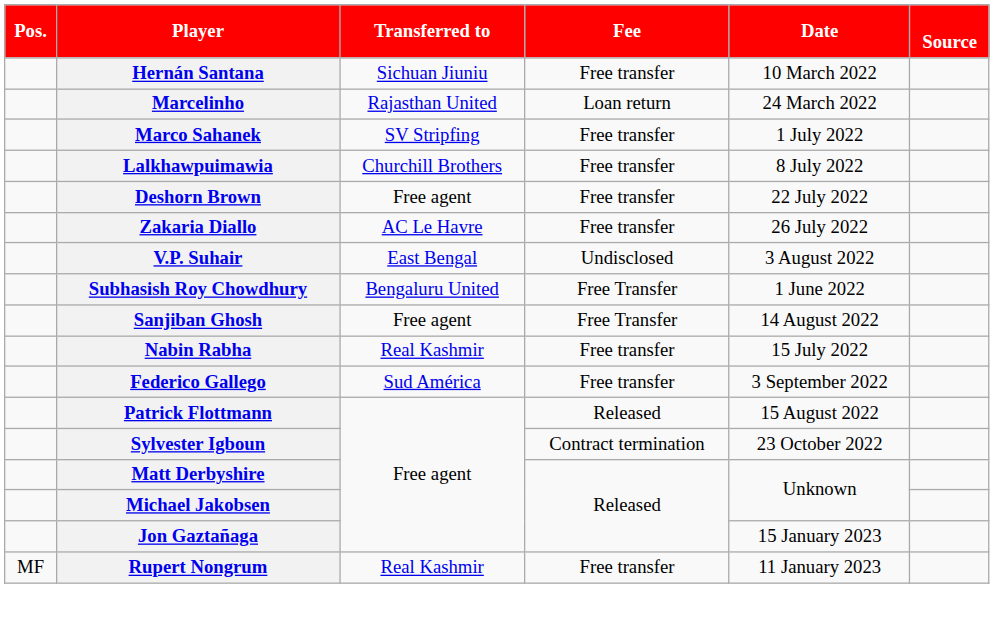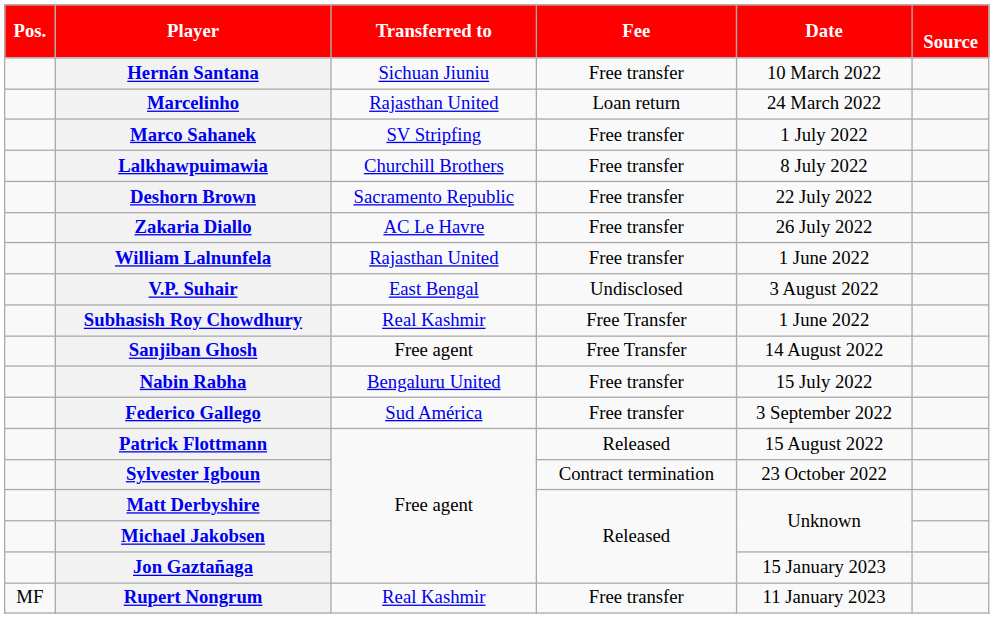Deshorn Brown | Transferred to: Free agent -> Sacramento Republic
+ row: William Lalnunfela | Rajasthan United | Free transfer | 1 June 2022
Subhasish Roy Chowdhury | Transferred to: Bengaluru United -> Real Kashmir
Nabin Rabha | Transferred to: Real Kashmir -> Bengaluru United
